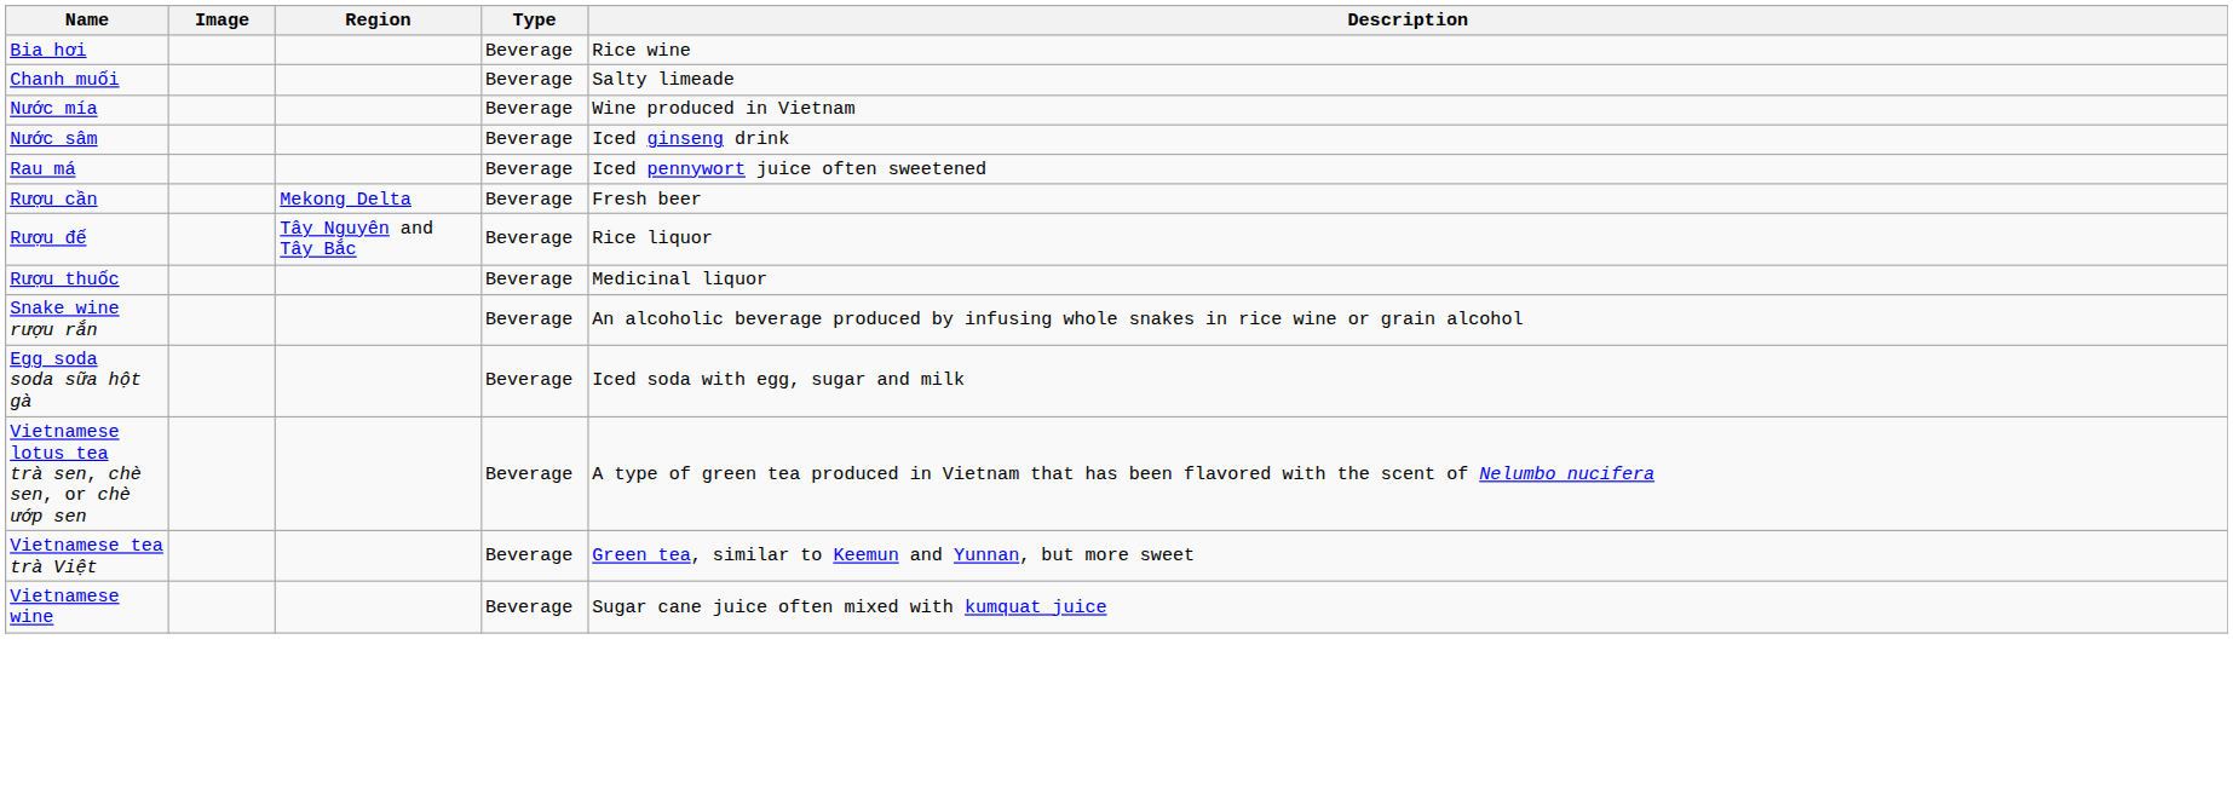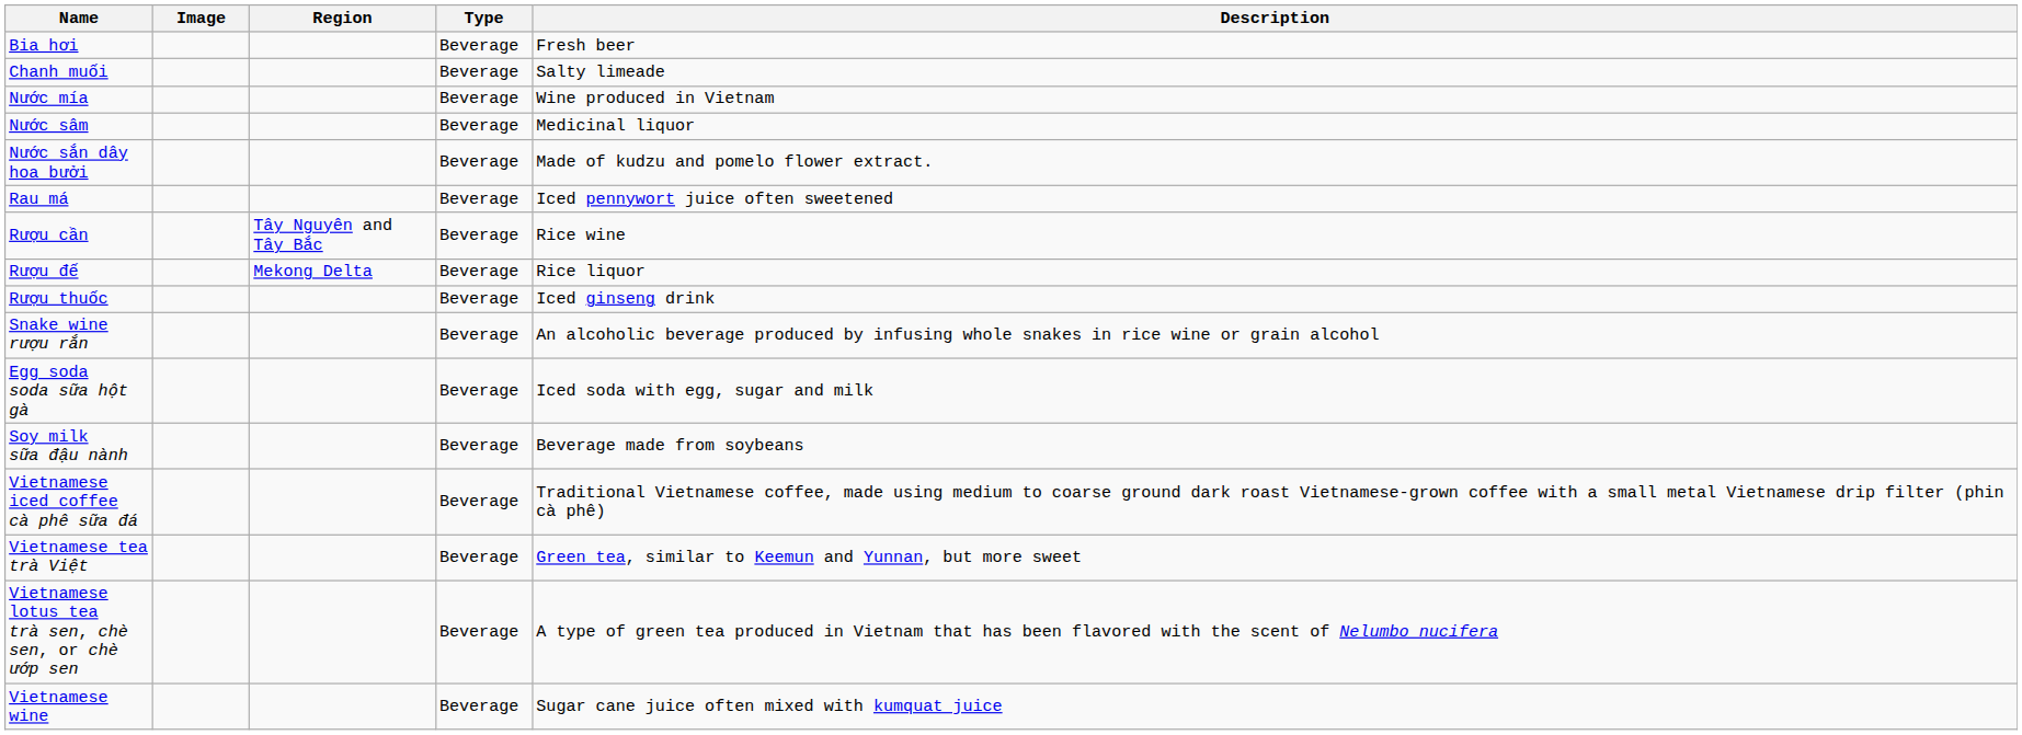Bia hơi | Description: Rice wine -> Fresh beer
Nước sâm | Description: Iced ginseng drink -> Medicinal liquor
+ row: Nước sắn dây hoa bưởi | Beverage | Made of kudzu and pomelo flower extract.
Rượu cần | Region: Mekong Delta -> Tây Nguyên and Tây Bắc
Rượu cần | Description: Fresh beer -> Rice wine
Rượu đế | Region: Tây Nguyên and Tây Bắc -> Mekong Delta
Rượu thuốc | Description: Medicinal liquor -> Iced ginseng drink
+ row: Soy milk sữa đậu nành | Beverage | Beverage made from soybeans
+ row: Vietnamese iced coffee cà phê sữa đá | Beverage | Traditional Vietnamese coffee, made using medium to coarse ground dark roast Vietnamese-grown coffee with a small metal Vietnamese drip filter (phin cà phê)
rows swapped: Vietnamese lotus tea trà sen, chè sen, or chè ướp sen <-> Vietnamese tea trà Việt
